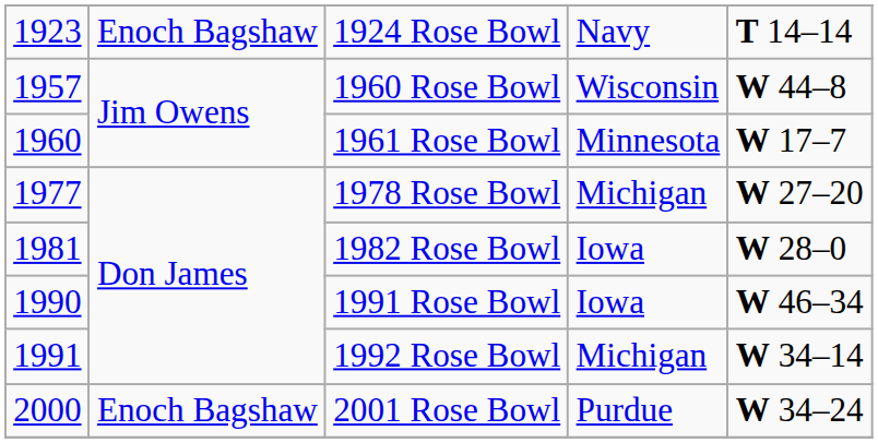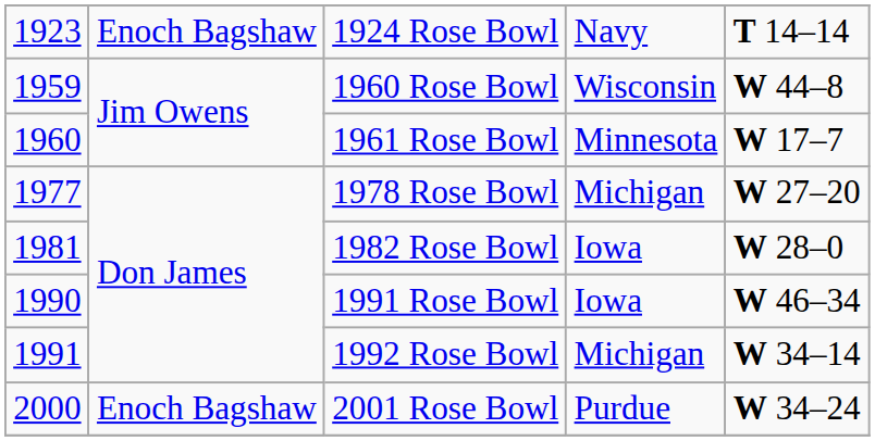1960 Rose Bowl | column 1: 1957 -> 1959
